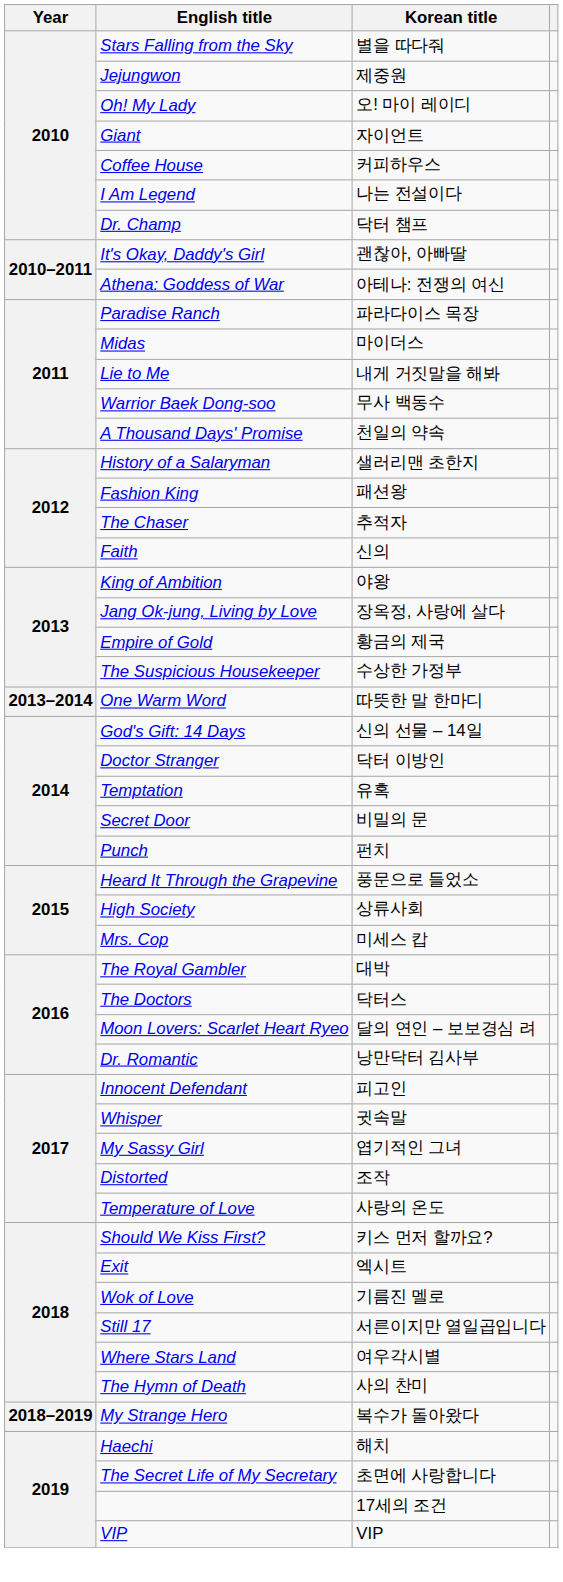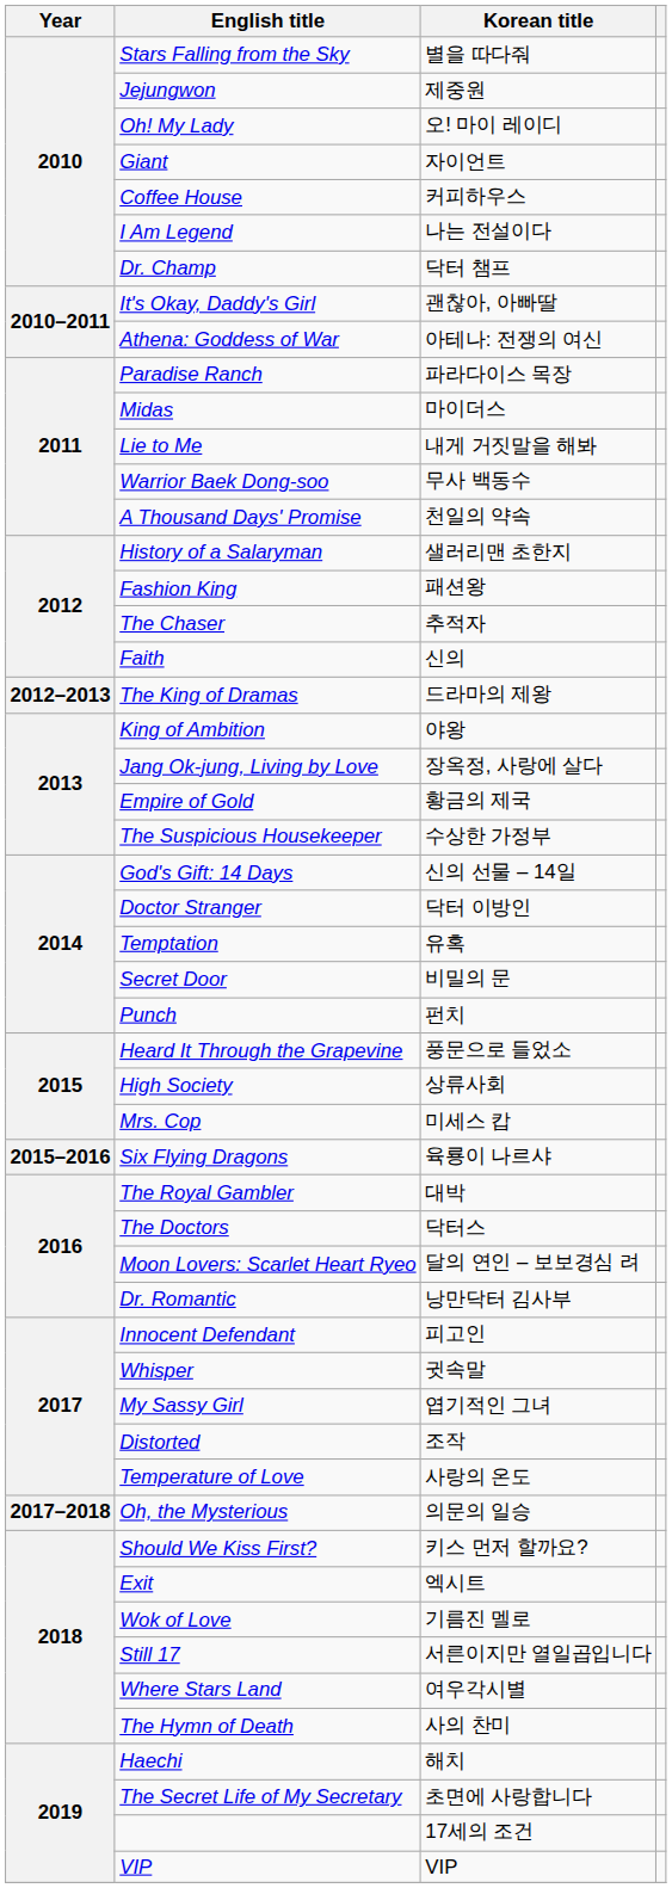+ row: 2012–2013 | The King of Dramas | 드라마의 제왕
- row: 2013–2014 | One Warm Word | 따뜻한 말 한마디
+ row: 2015–2016 | Six Flying Dragons | 육룡이 나르샤
+ row: 2017–2018 | Oh, the Mysterious | 의문의 일승
- row: 2018–2019 | My Strange Hero | 복수가 돌아왔다
